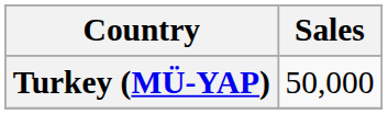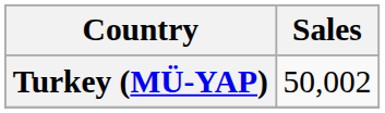Turkey (MÜ-YAP) | Sales: 50,000 -> 50,002
